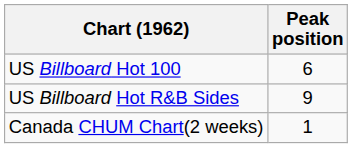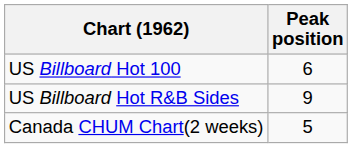Canada CHUM Chart(2 weeks) | Peak position: 1 -> 5
